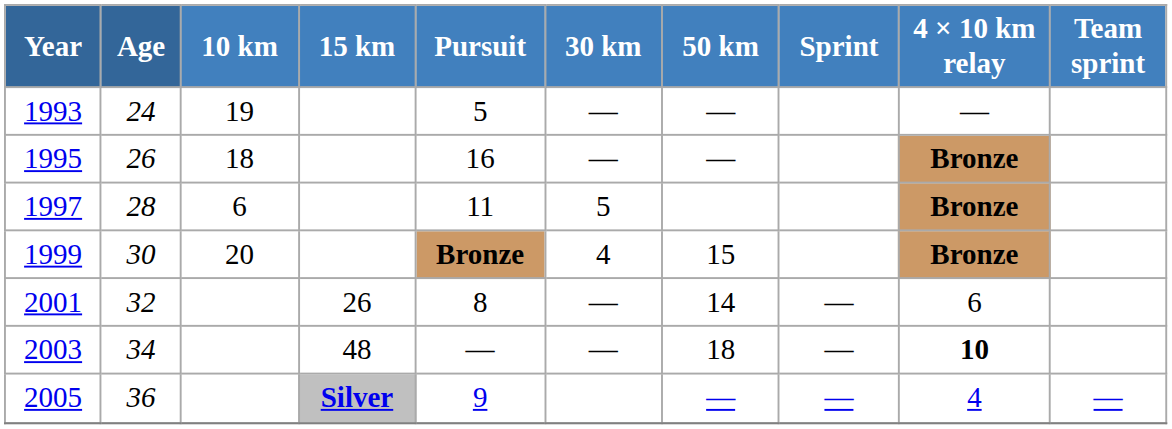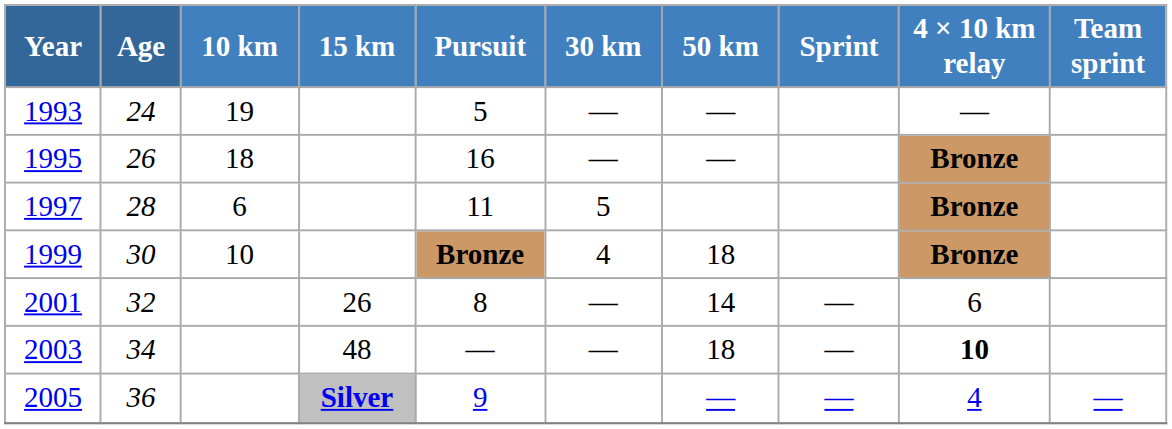1999 | 10 km: 20 -> 10
1999 | 50 km: 15 -> 18
